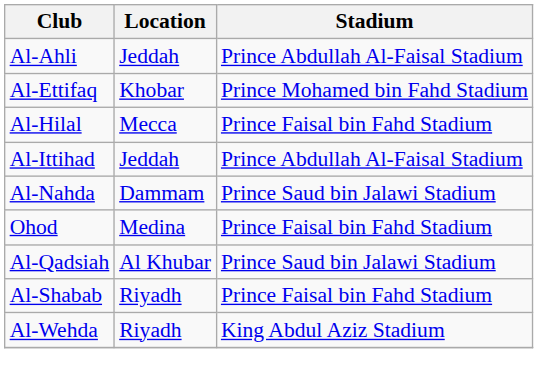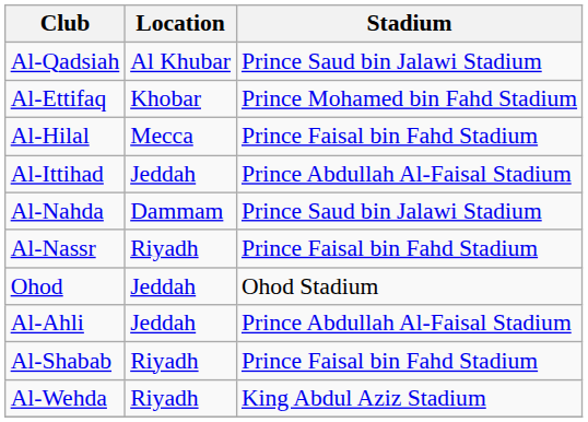rows swapped: Al-Ahli <-> Al-Qadsiah
+ row: Al-Nassr | Riyadh | Prince Faisal bin Fahd Stadium
Ohod | Location: Medina -> Jeddah
Ohod | Stadium: Prince Faisal bin Fahd Stadium -> Ohod Stadium
